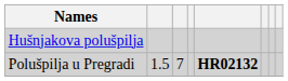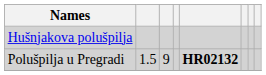Polušpilja u Pregradi | column 3: 7 -> 9
